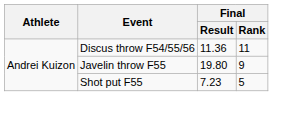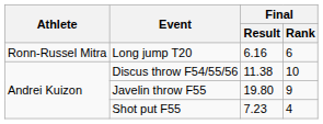+ row: Ronn-Russel Mitra | Long jump T20 | 6.16 | 6
Discus throw F54/55/56 | Final / Result: 11.36 -> 11.38
Discus throw F54/55/56 | Final / Rank: 11 -> 10
Shot put F55 | Final / Rank: 5 -> 4
